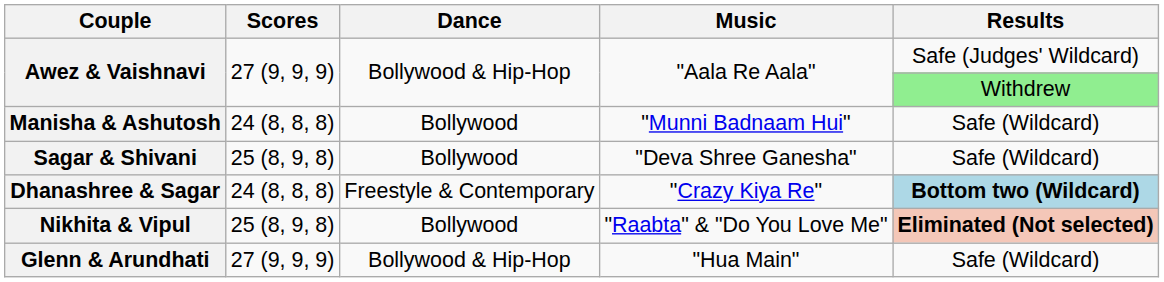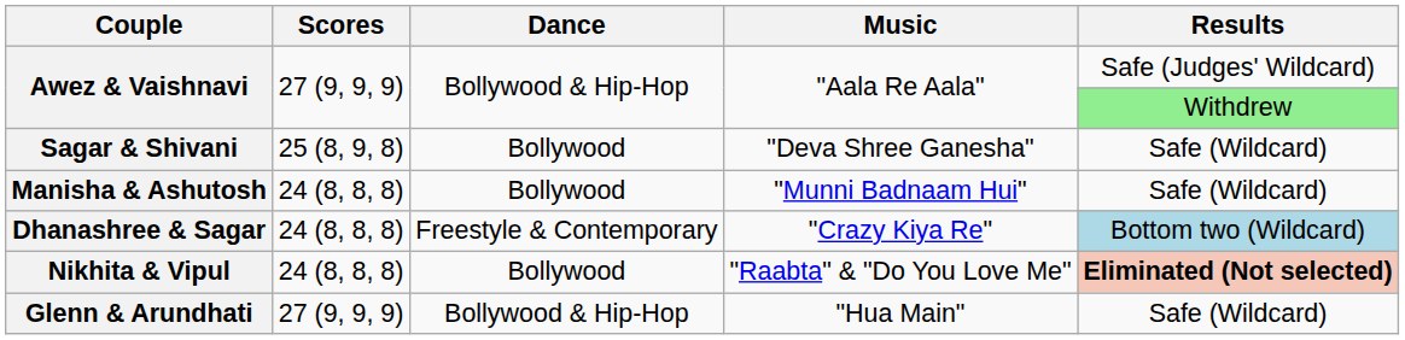rows swapped: Manisha & Ashutosh <-> Sagar & Shivani
Dhanashree & Sagar | Results: bold -> normal
Nikhita & Vipul | Scores: 25 (8, 9, 8) -> 24 (8, 8, 8)
